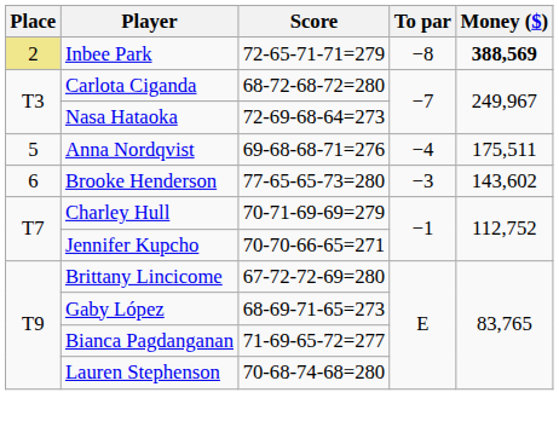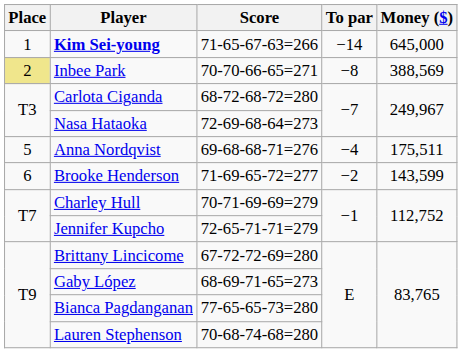+ row: 1 | Kim Sei-young | 71-65-67-63=266 | −14 | 645,000
Inbee Park | Score: 72-65-71-71=279 -> 70-70-66-65=271
Inbee Park | Money ($): bold -> normal
Brooke Henderson | Score: 77-65-65-73=280 -> 71-69-65-72=277
Brooke Henderson | To par: −3 -> −2
Brooke Henderson | Money ($): 143,602 -> 143,599
Jennifer Kupcho | Score: 70-70-66-65=271 -> 72-65-71-71=279
Bianca Pagdanganan | Score: 71-69-65-72=277 -> 77-65-65-73=280
